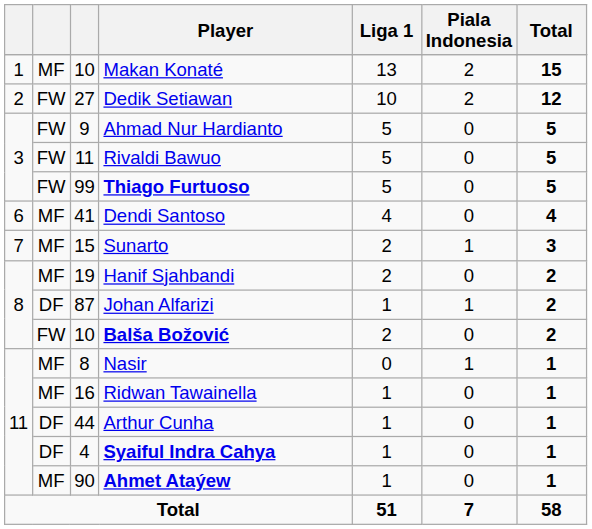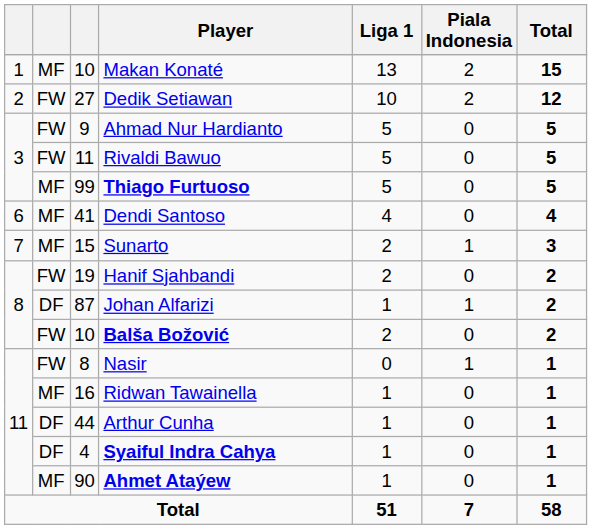Thiago Furtuoso | column 2: FW -> MF
Hanif Sjahbandi | column 2: MF -> FW
Nasir | column 2: MF -> FW
